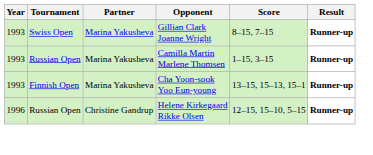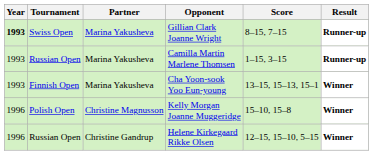Gillian Clark Joanne Wright | Year: normal -> bold
Cha Yoon-sook Yoo Eun-young | Result: Runner-up -> Winner
+ row: 1996 | Polish Open | Christine Magnusson | Kelly Morgan Joanne Muggeridge | 15–10, 15–8 | Winner
Helene Kirkegaard Rikke Olsen | Result: Runner-up -> Winner
